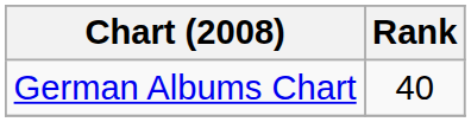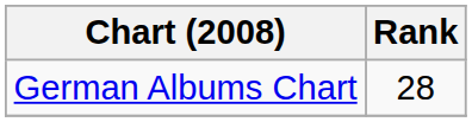German Albums Chart | Rank: 40 -> 28
